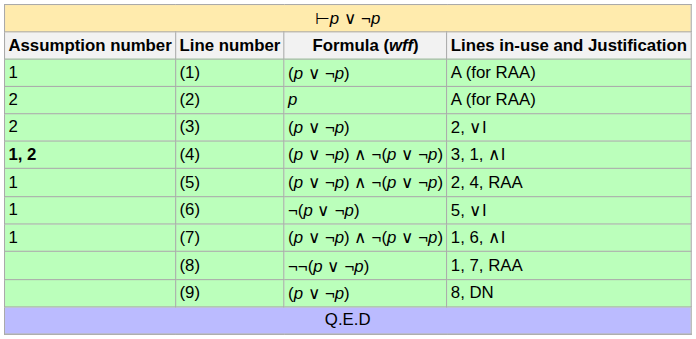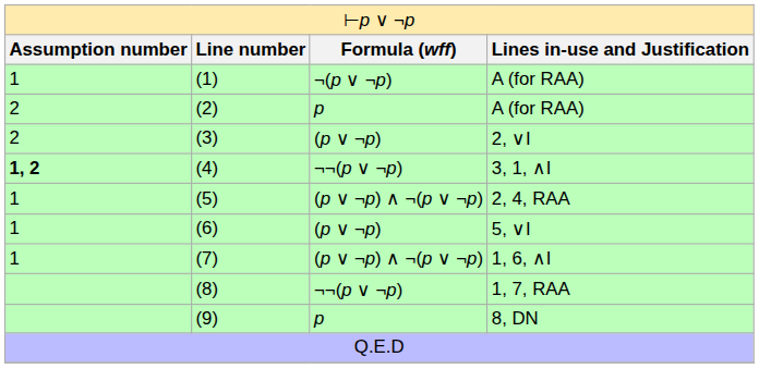(1) / A (for RAA) | column 3: (p ∨ ¬p) -> ¬(p ∨ ¬p)
3, 1, ∧I | column 3: (p ∨ ¬p) ∧ ¬(p ∨ ¬p) -> ¬¬(p ∨ ¬p)
5, ∨I | column 3: ¬(p ∨ ¬p) -> (p ∨ ¬p)
8, DN | column 3: (p ∨ ¬p) -> p
